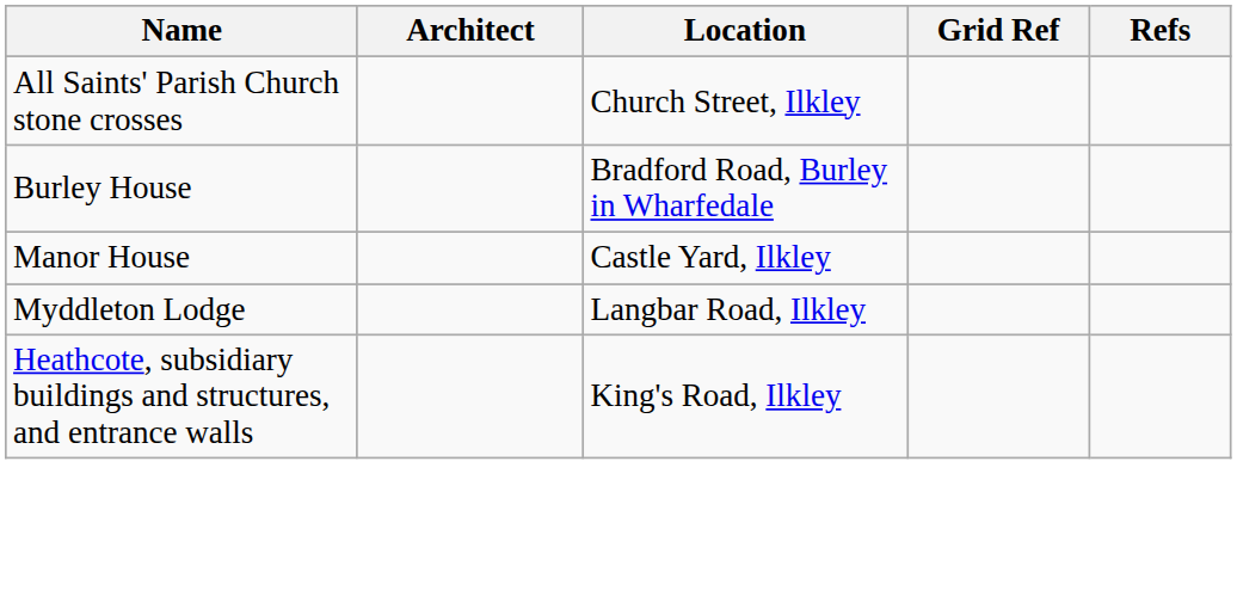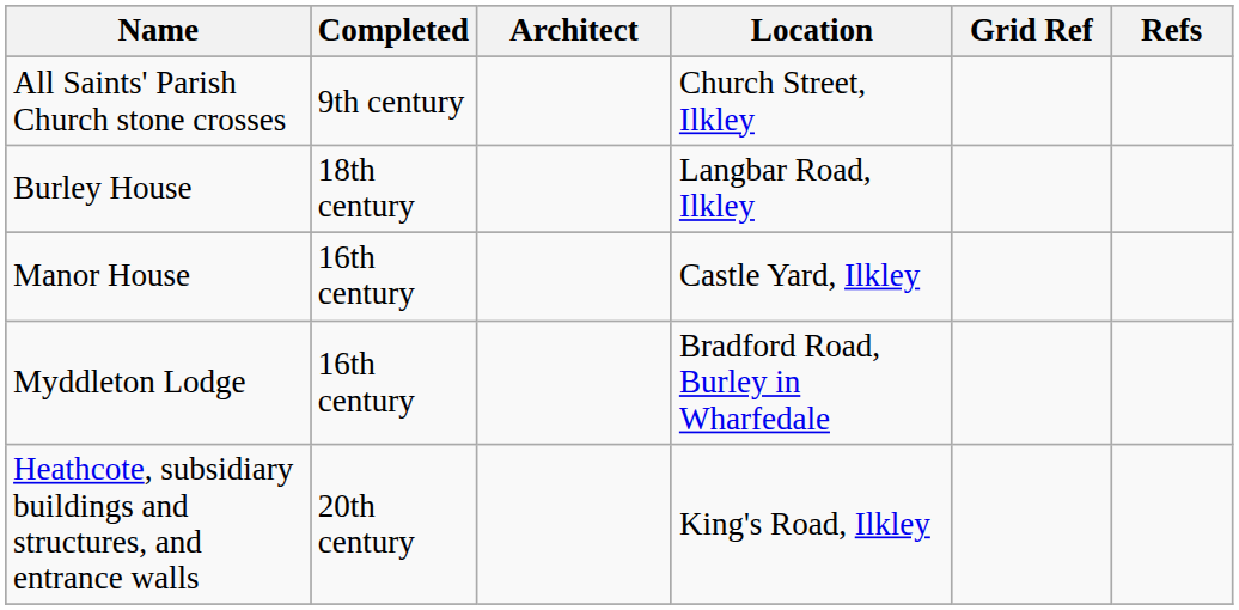+ column: Completed | 9th century | 18th century | 16th century | 16th century | 20th century
Burley House | Location: Bradford Road, Burley in Wharfedale -> Langbar Road, Ilkley
Myddleton Lodge | Location: Langbar Road, Ilkley -> Bradford Road, Burley in Wharfedale
